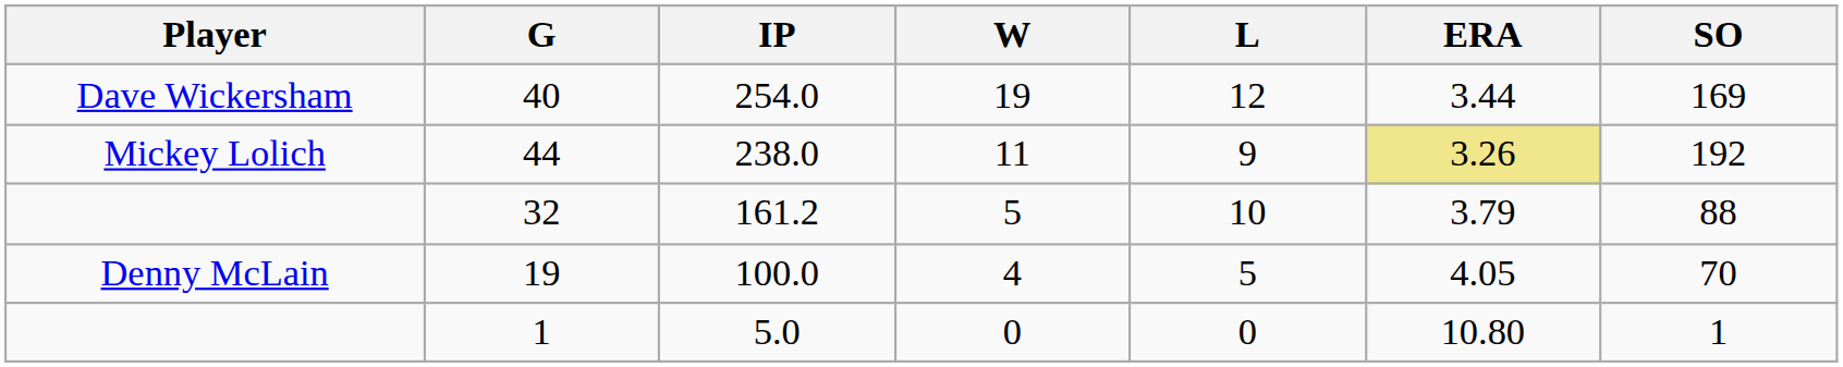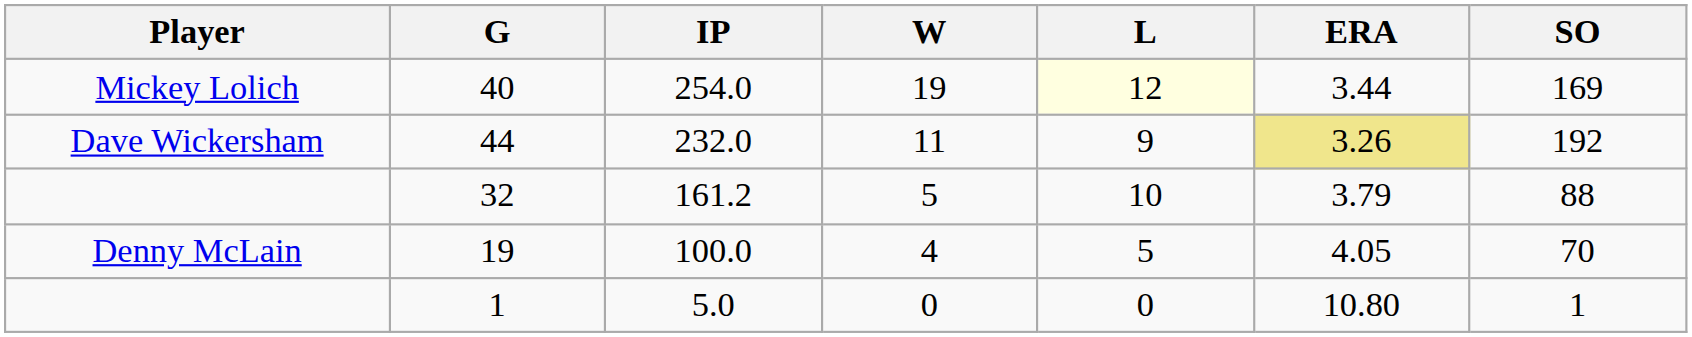40 | Player: Dave Wickersham -> Mickey Lolich
40 | L: no background -> lightyellow background
44 | Player: Mickey Lolich -> Dave Wickersham
44 | IP: 238.0 -> 232.0
